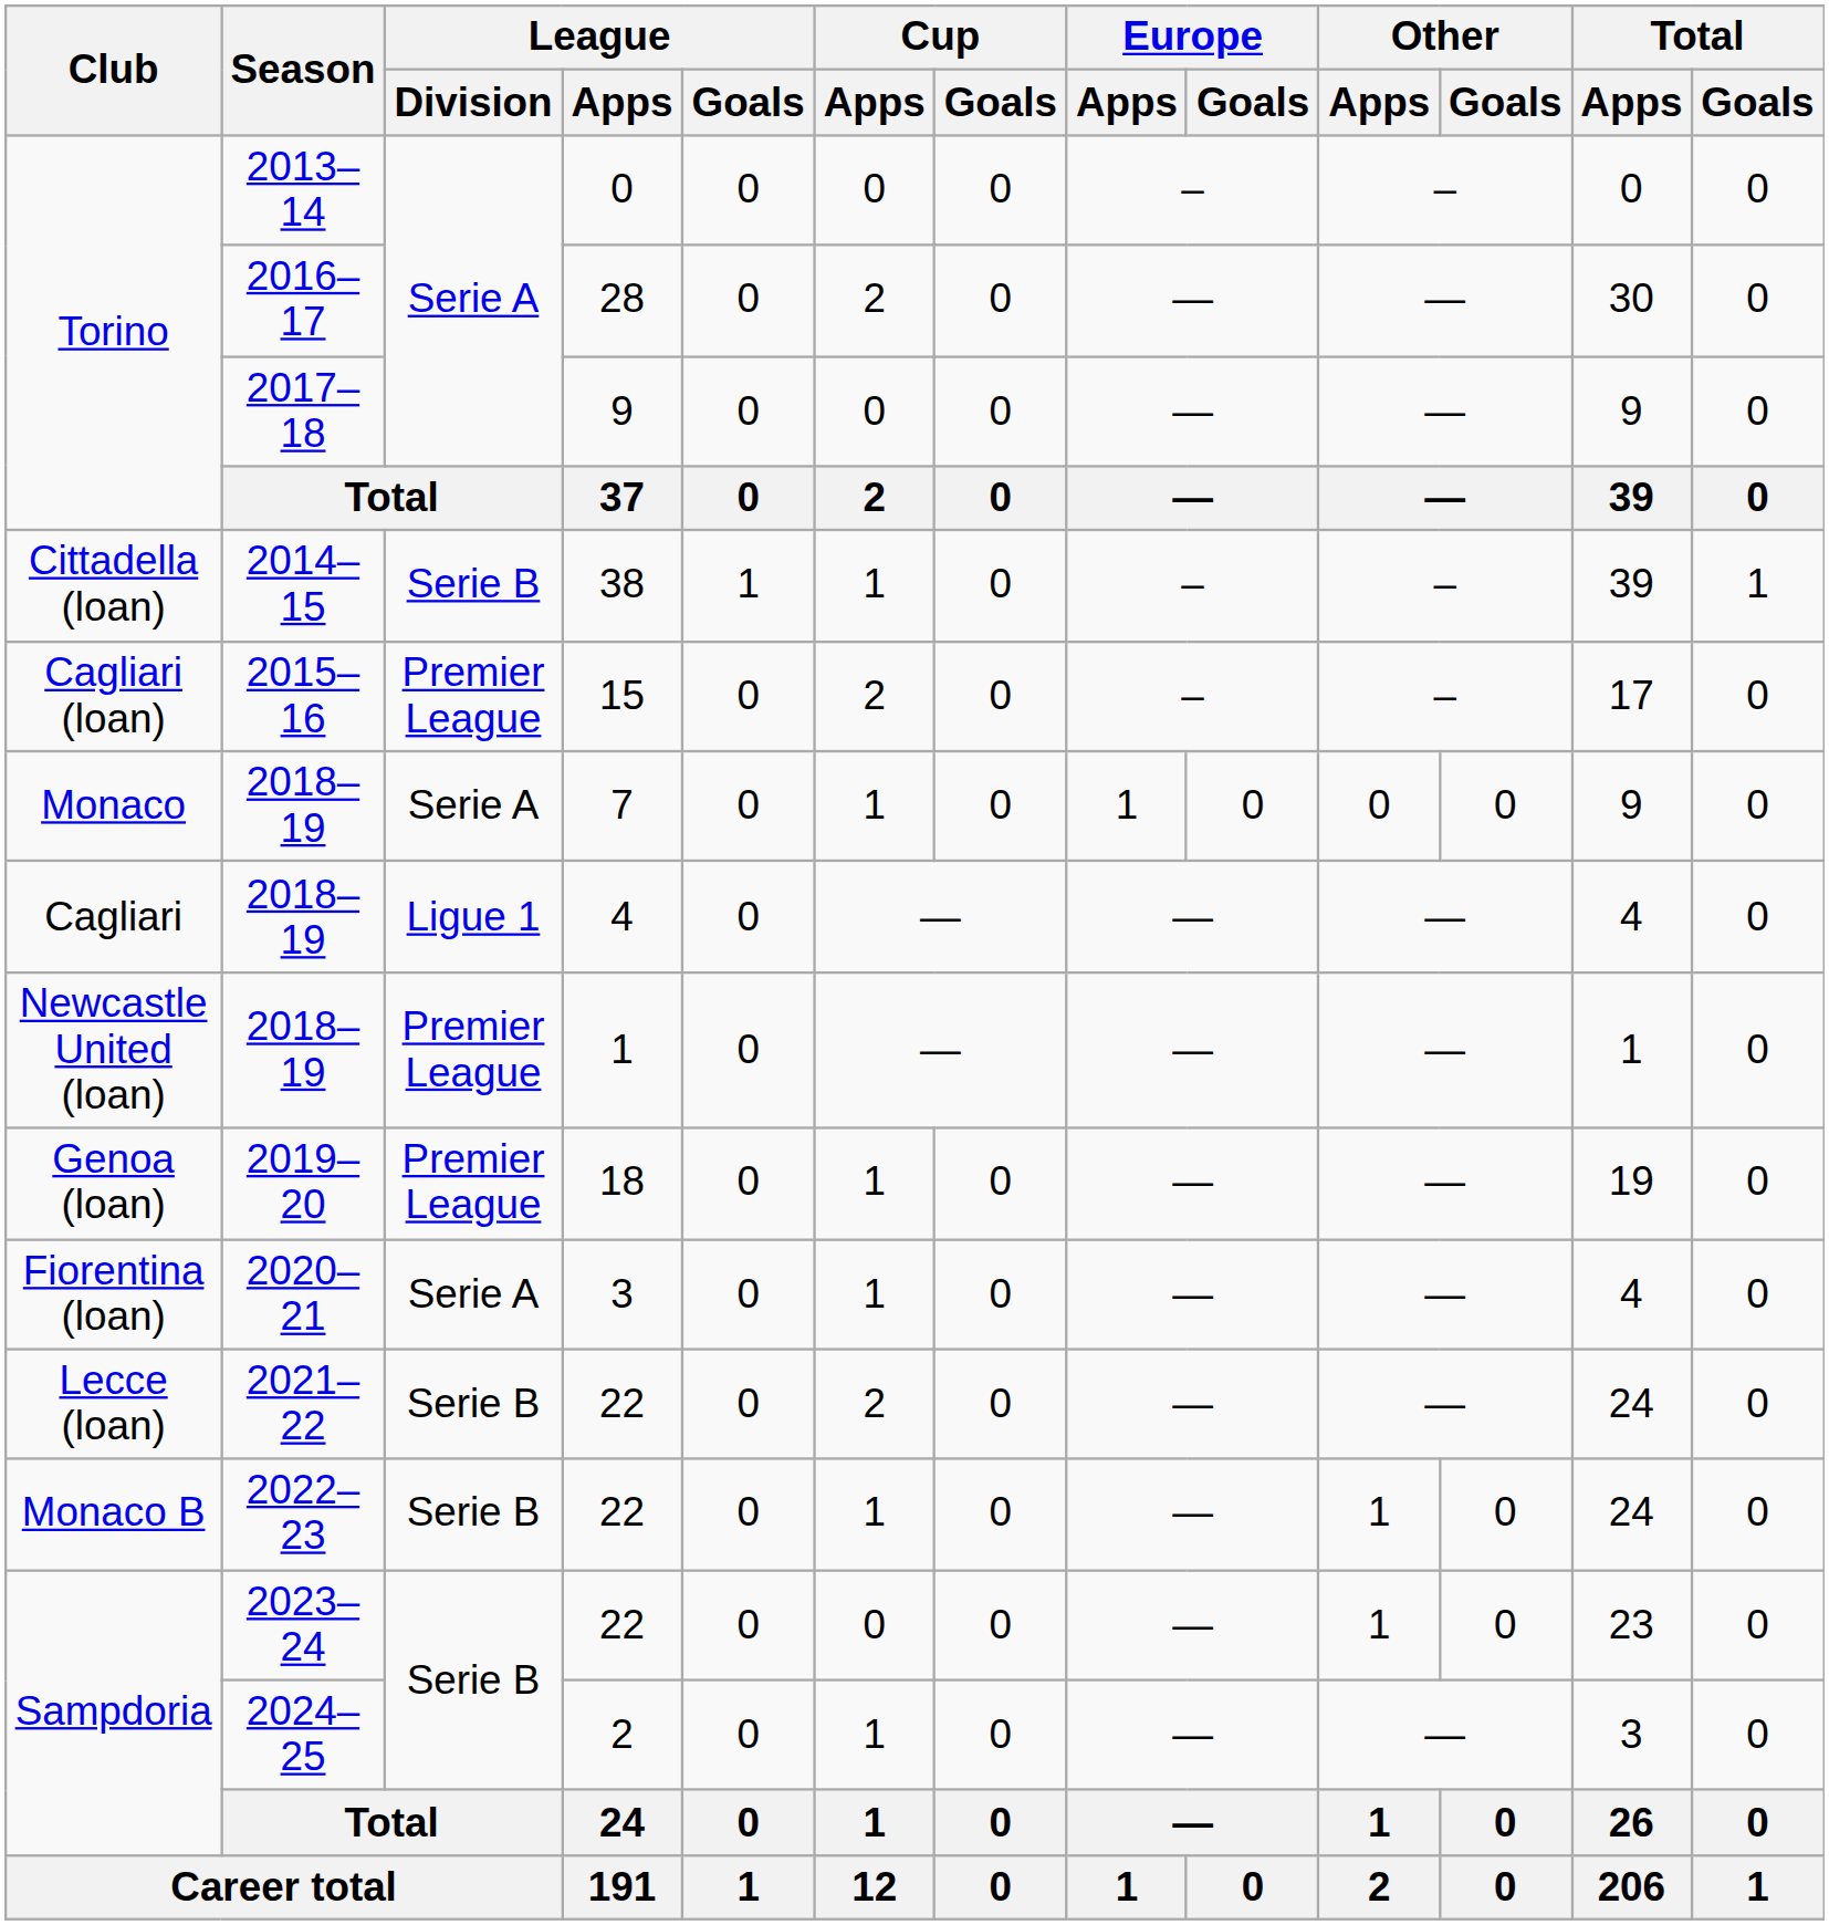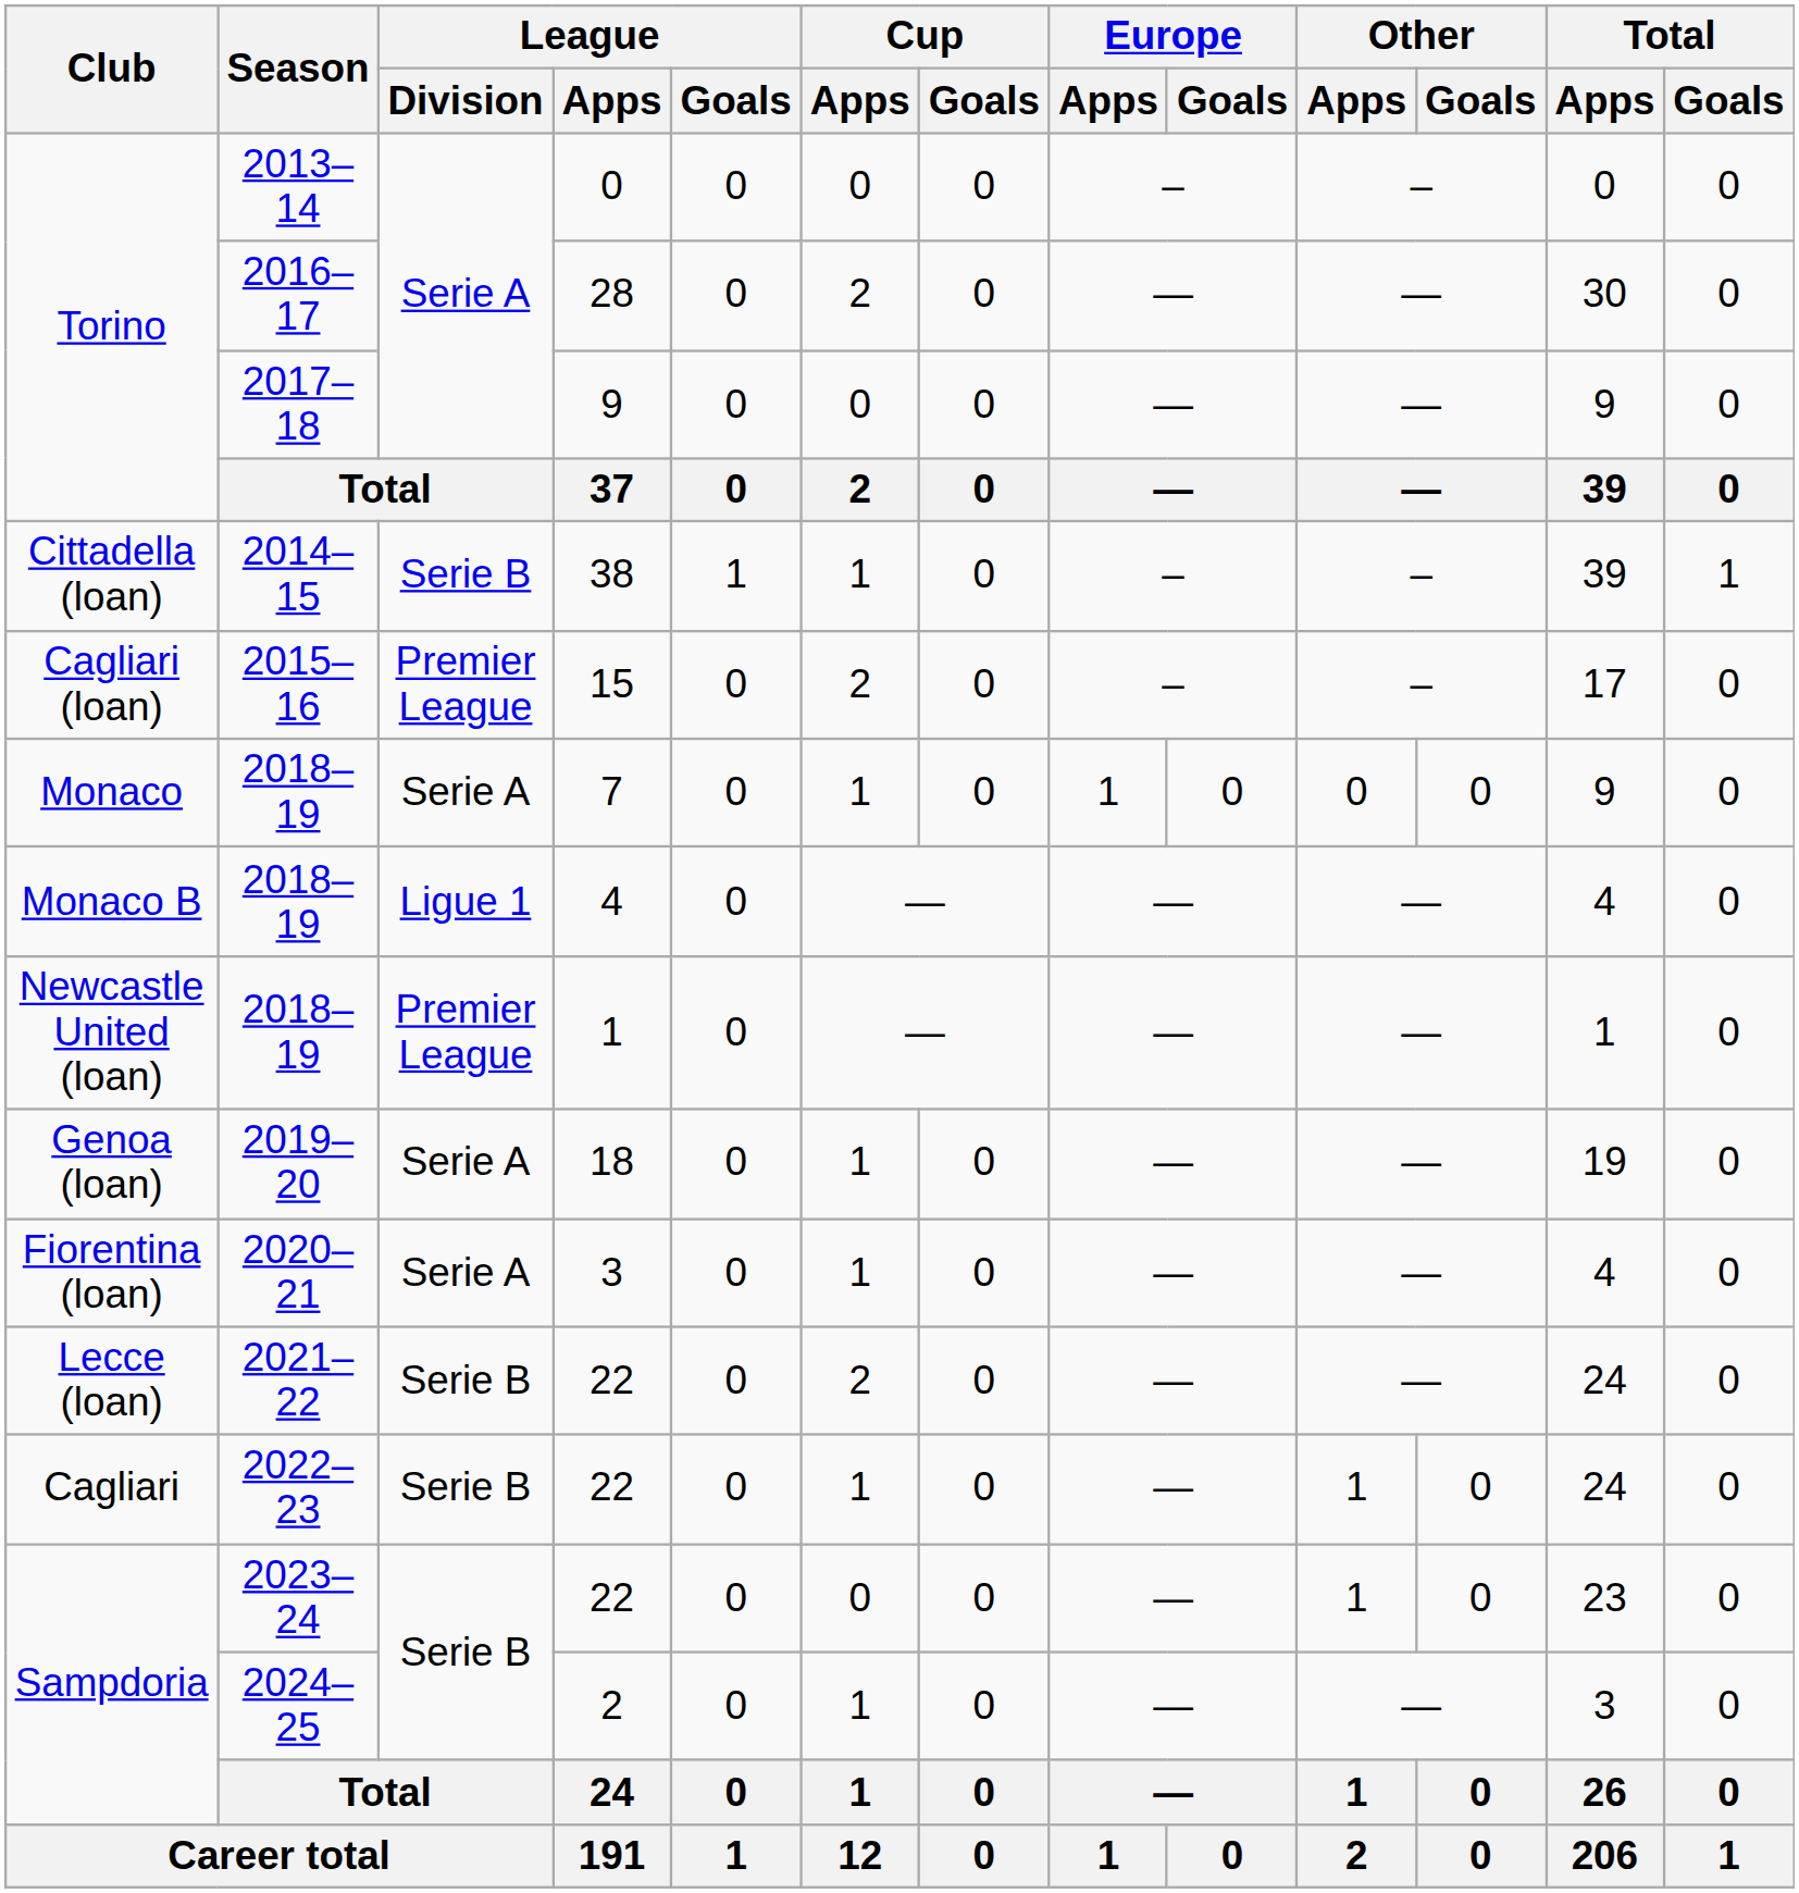2018–19 / 4 | Club: Cagliari -> Monaco B
2019–20 | League / Division: Premier League -> Serie A
2022–23 | Club: Monaco B -> Cagliari
